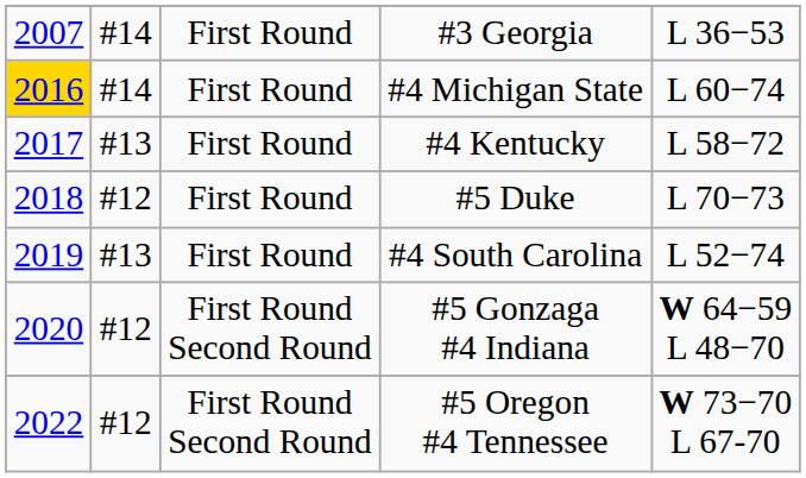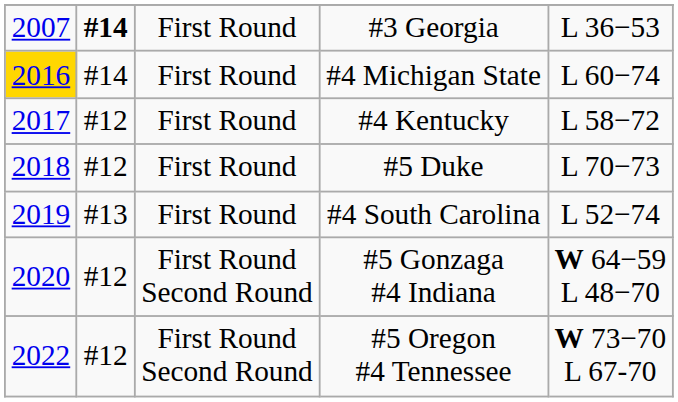#3 Georgia | column 2: normal -> bold
#4 Kentucky | column 2: #13 -> #12
